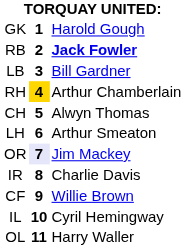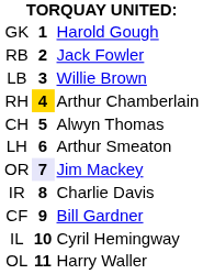RB | column 3: bold -> normal
LB | column 3: Bill Gardner -> Willie Brown
CF | column 3: Willie Brown -> Bill Gardner
